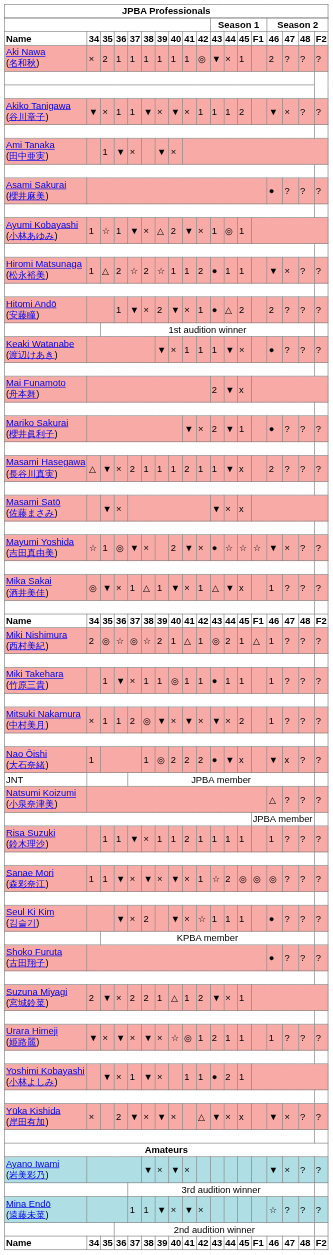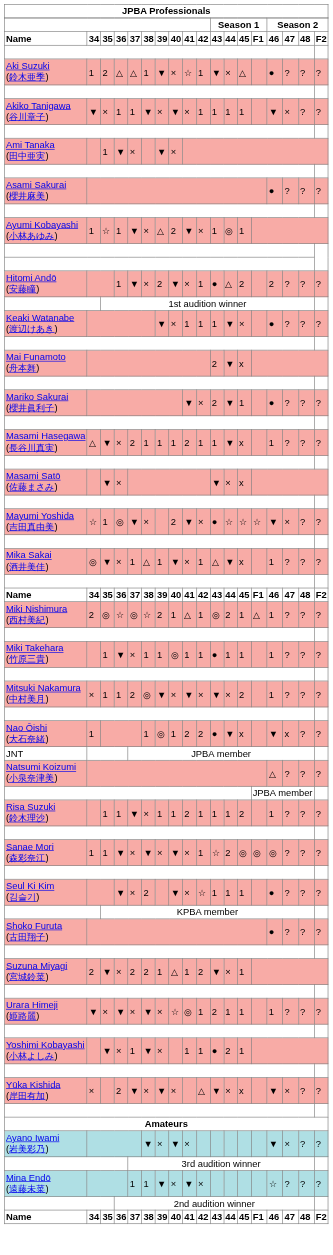- row: Aki Nawa (名和秋) | × | 2 | 1 | 1 | 1 | 1 | 1 | 1 | ◎ | ▼ | × | 1 | 2 | ? | ? | ?
+ row: Aki Suzuki (鈴木亜季) | 1 | 2 | △ | △ | 1 | ▼ | × | ☆ | 1 | ▼ | × | △ | ● | ? | ? | ?
Akiko Tanigawa (谷川章子) | column 13: 2 -> 1
- row: Hiromi Matsunaga (松永裕美) | 1 | △ | 2 | ☆ | 2 | ☆ | 1 | 1 | 2 | ● | 1 | 1 | ▼ | × | ? | ?
Masami Hasegawa (長谷川真実) | column 15: 2 -> 1
Nao Ōishi (大石奈緒) | column 8: 2 -> 1
Risa Suzuki (鈴木理沙) | column 13: 1 -> 2
